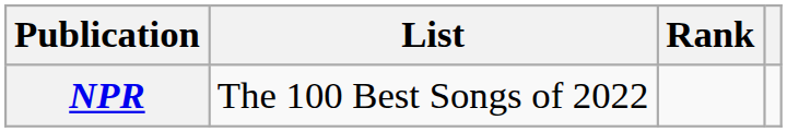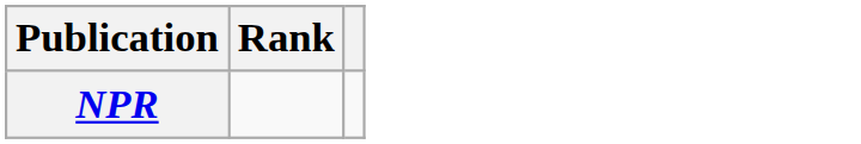- column: List | The 100 Best Songs of 2022
